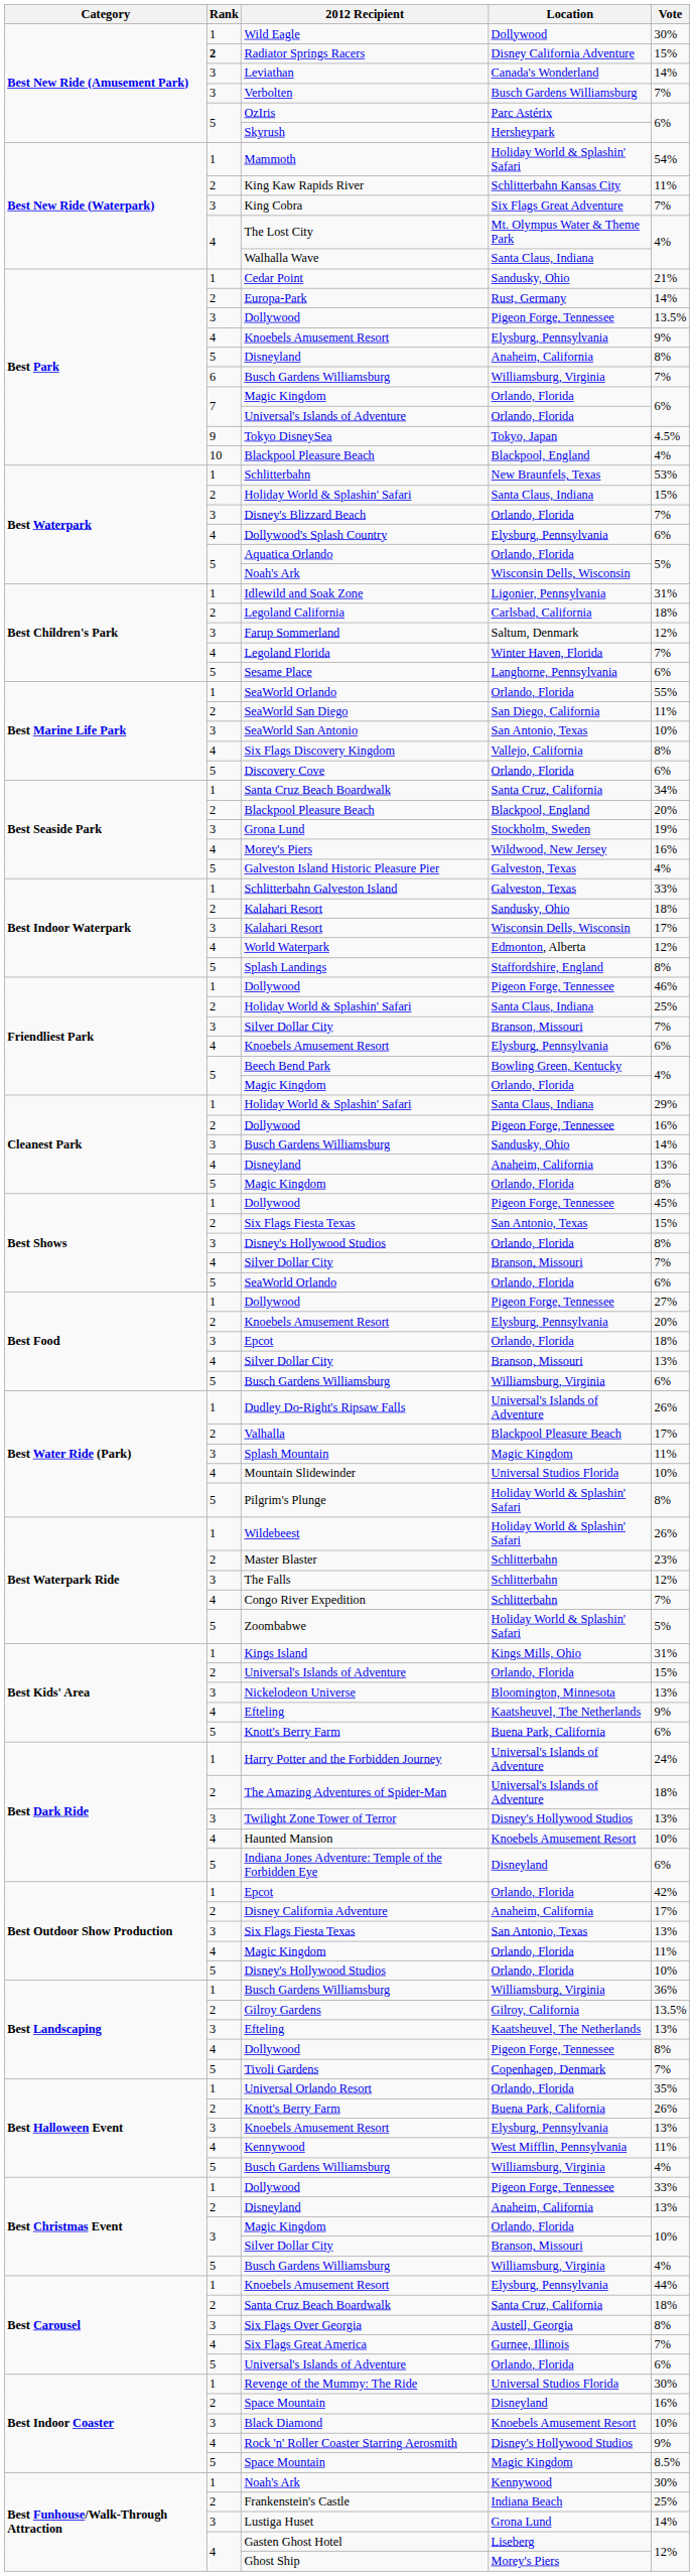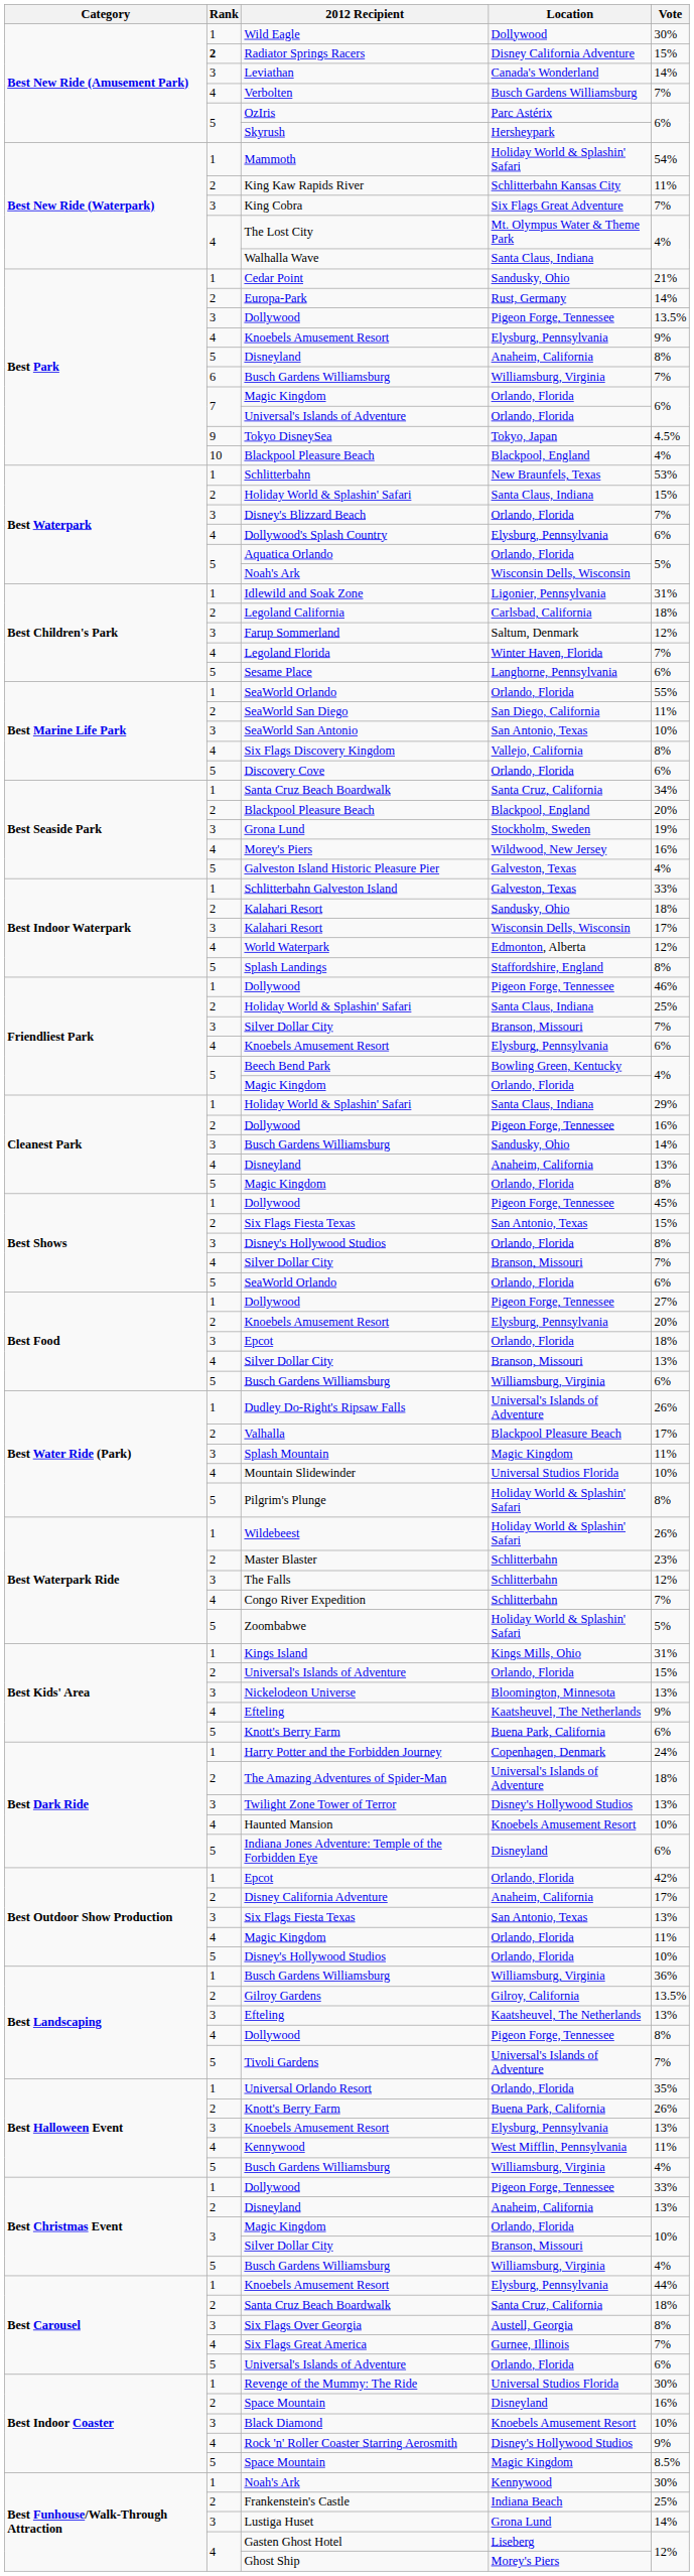Verbolten | Rank: 3 -> 4
Harry Potter and the Forbidden Journey | Location: Universal's Islands of Adventure -> Copenhagen, Denmark
Tivoli Gardens | Location: Copenhagen, Denmark -> Universal's Islands of Adventure
